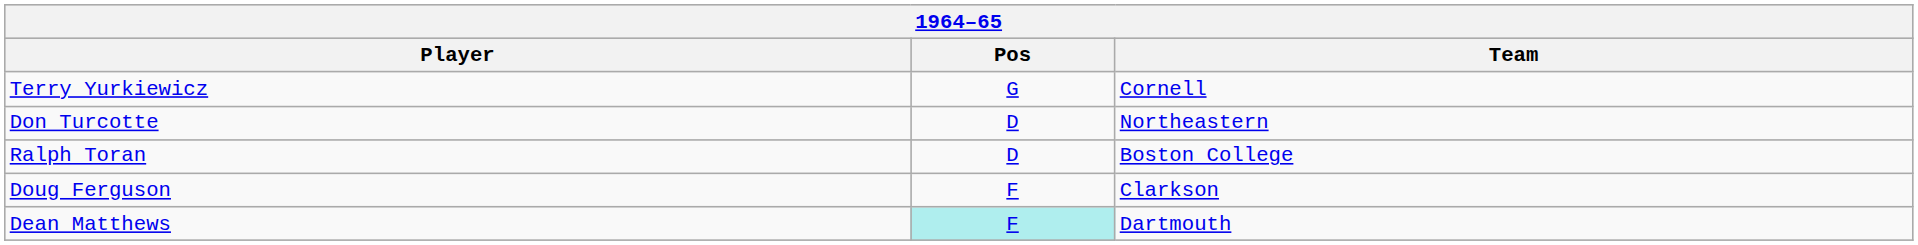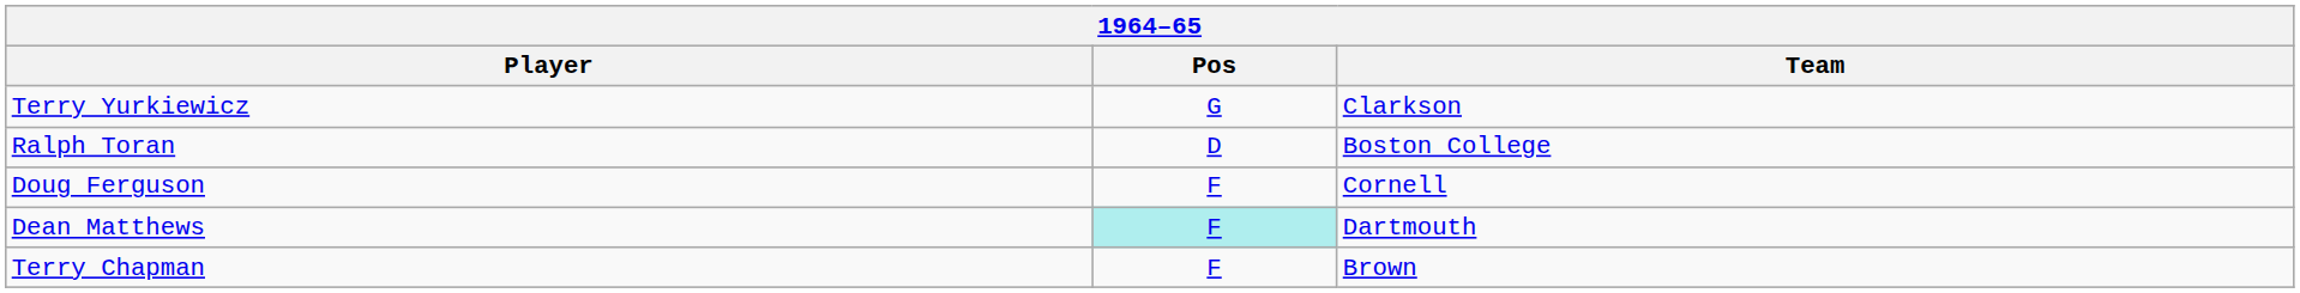Terry Yurkiewicz | Team: Cornell -> Clarkson
- row: Don Turcotte | D | Northeastern
Doug Ferguson | Team: Clarkson -> Cornell
+ row: Terry Chapman | F | Brown
